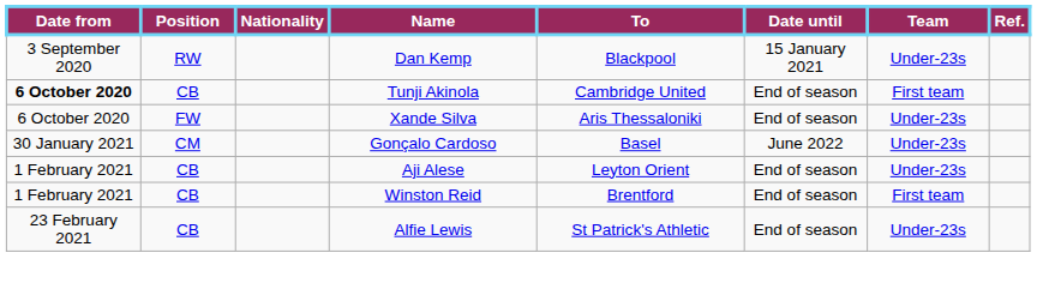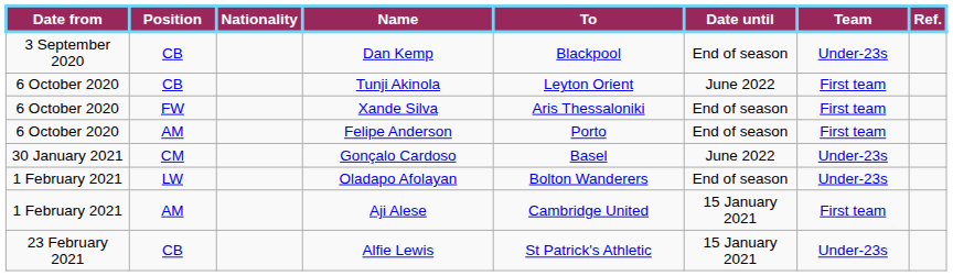Dan Kemp | Position: RW -> CB
Dan Kemp | Date until: 15 January 2021 -> End of season
Tunji Akinola | Date from: bold -> normal
Tunji Akinola | To: Cambridge United -> Leyton Orient
Tunji Akinola | Date until: End of season -> June 2022
Xande Silva | Team: Under-23s -> First team
+ row: 6 October 2020 | AM | Felipe Anderson | Porto | End of season | First team
+ row: 1 February 2021 | LW | Oladapo Afolayan | Bolton Wanderers | End of season | Under-23s
Aji Alese | Position: CB -> AM
Aji Alese | To: Leyton Orient -> Cambridge United
Aji Alese | Date until: End of season -> 15 January 2021
Aji Alese | Team: Under-23s -> First team
- row: 1 February 2021 | CB | Winston Reid | Brentford | End of season | First team
Alfie Lewis | Date until: End of season -> 15 January 2021
